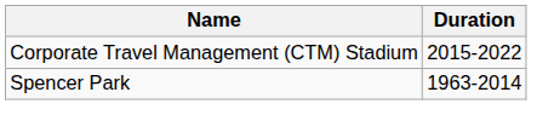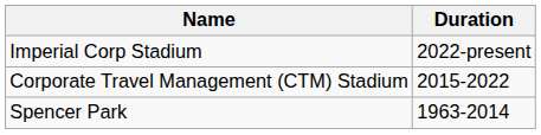+ row: Imperial Corp Stadium | 2022-present
